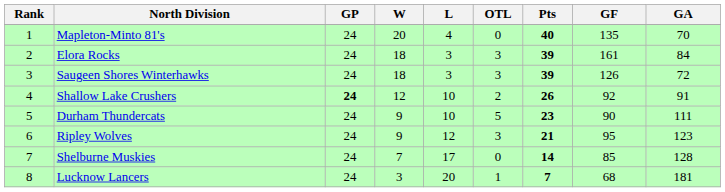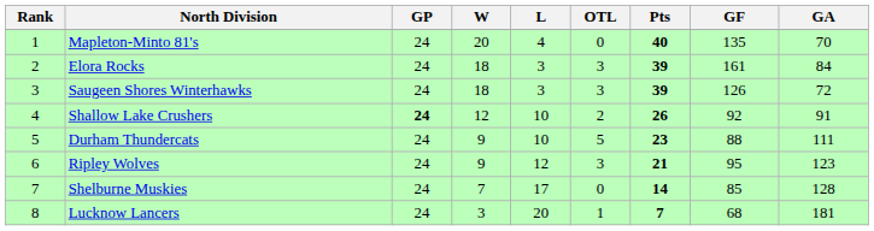Durham Thundercats | GF: 90 -> 88
